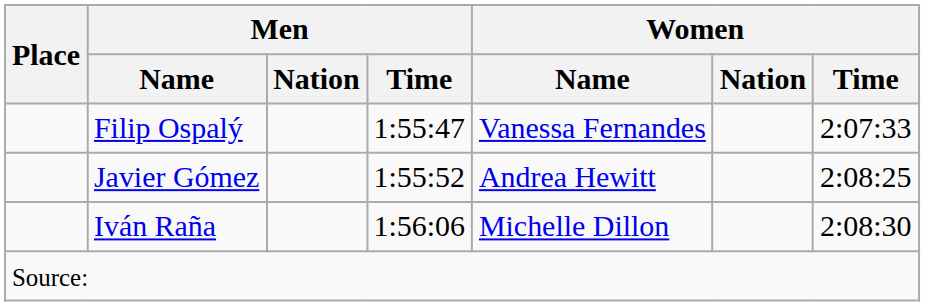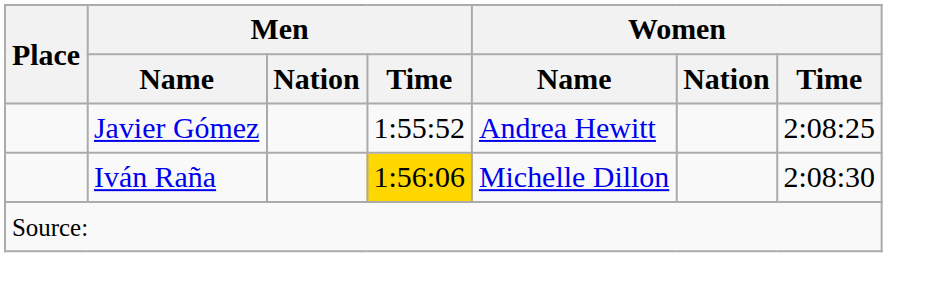- row: Filip Ospalý | 1:55:47 | Vanessa Fernandes | 2:07:33
Iván Raña | Men / Time: no background -> gold background
